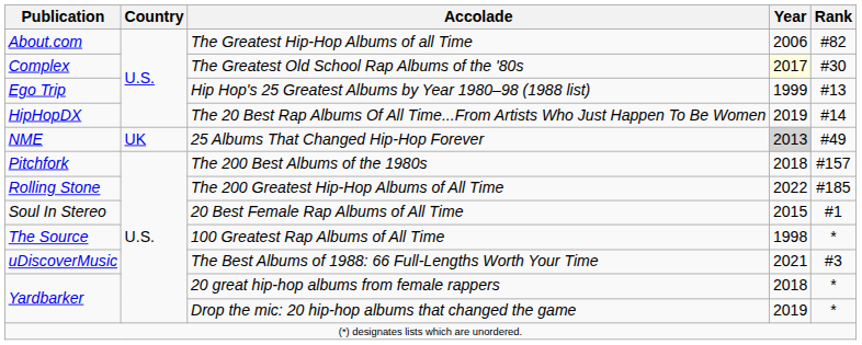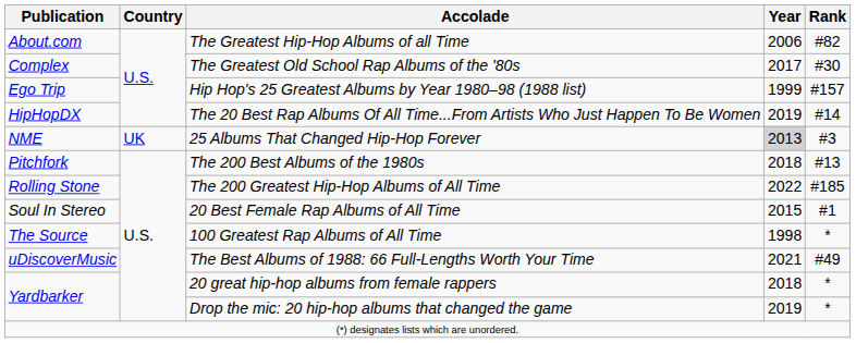The Greatest Old School Rap Albums of the '80s | Year: lightyellow background -> no background
Hip Hop's 25 Greatest Albums by Year 1980–98 (1988 list) | Rank: #13 -> #157
25 Albums That Changed Hip-Hop Forever | Rank: #49 -> #3
The 200 Best Albums of the 1980s | Rank: #157 -> #13
The Best Albums of 1988: 66 Full-Lengths Worth Your Time | Rank: #3 -> #49
